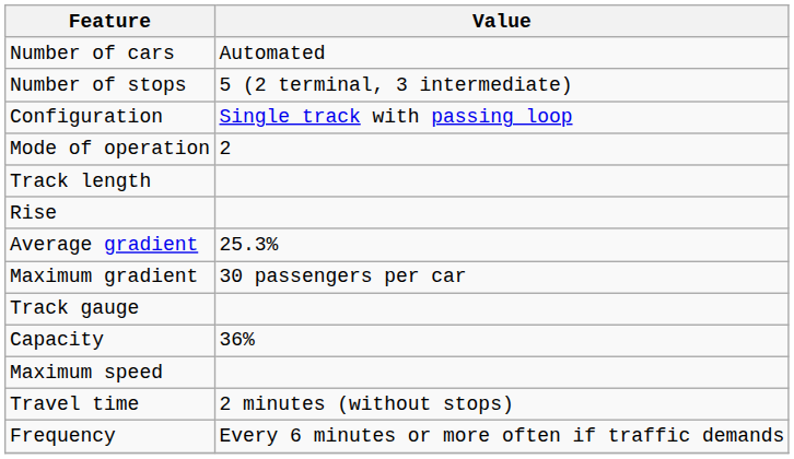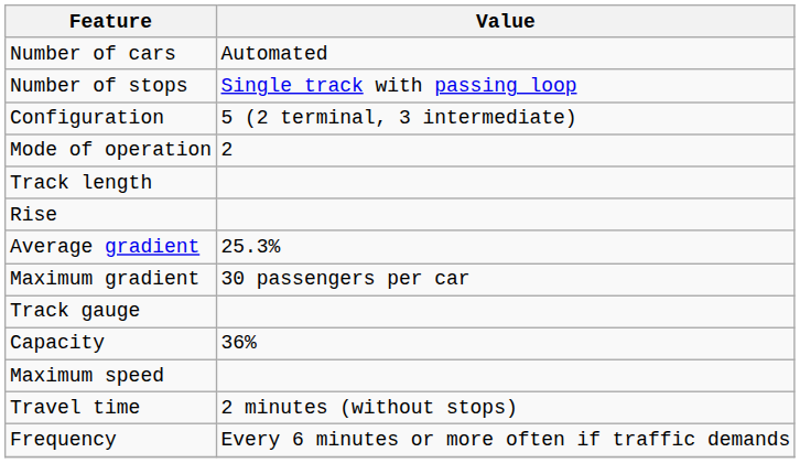Number of stops | Value: 5 (2 terminal, 3 intermediate) -> Single track with passing loop
Configuration | Value: Single track with passing loop -> 5 (2 terminal, 3 intermediate)
